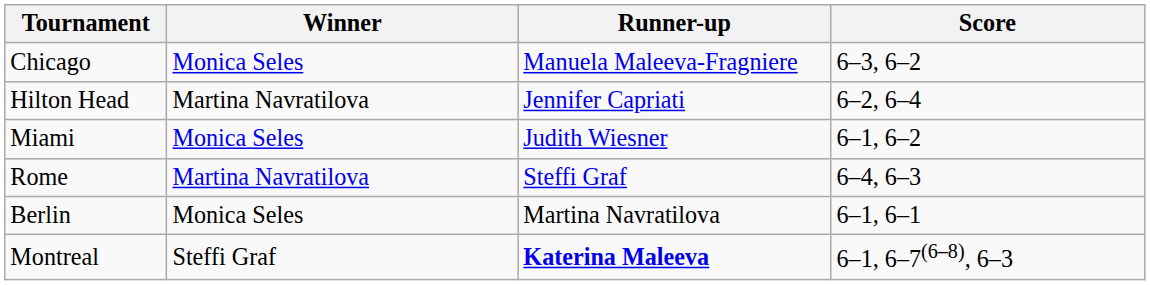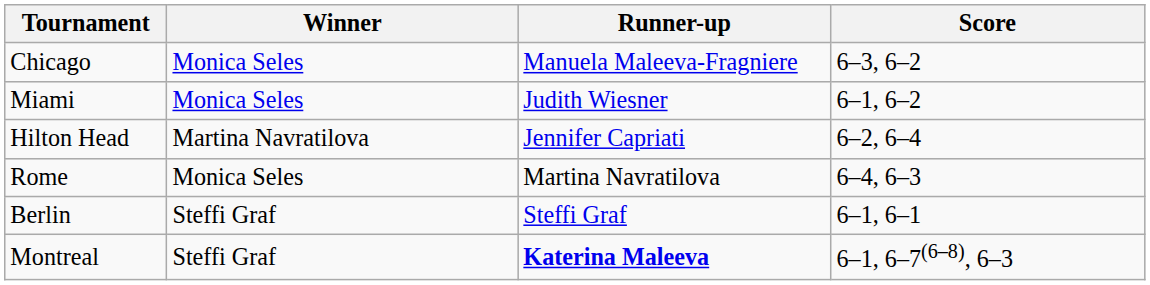rows swapped: Miami <-> Hilton Head
Rome | Winner: Martina Navratilova -> Monica Seles
Rome | Runner-up: Steffi Graf -> Martina Navratilova
Berlin | Winner: Monica Seles -> Steffi Graf
Berlin | Runner-up: Martina Navratilova -> Steffi Graf
